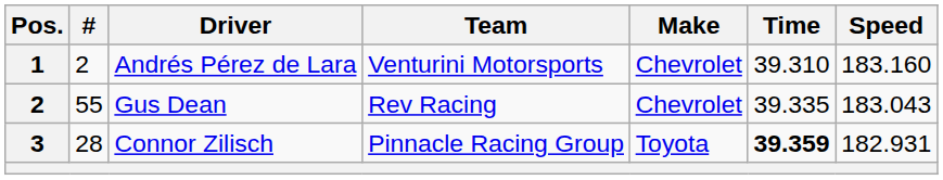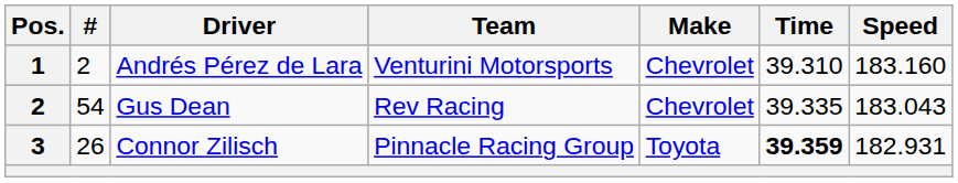Gus Dean | #: 55 -> 54
Connor Zilisch | #: 28 -> 26
